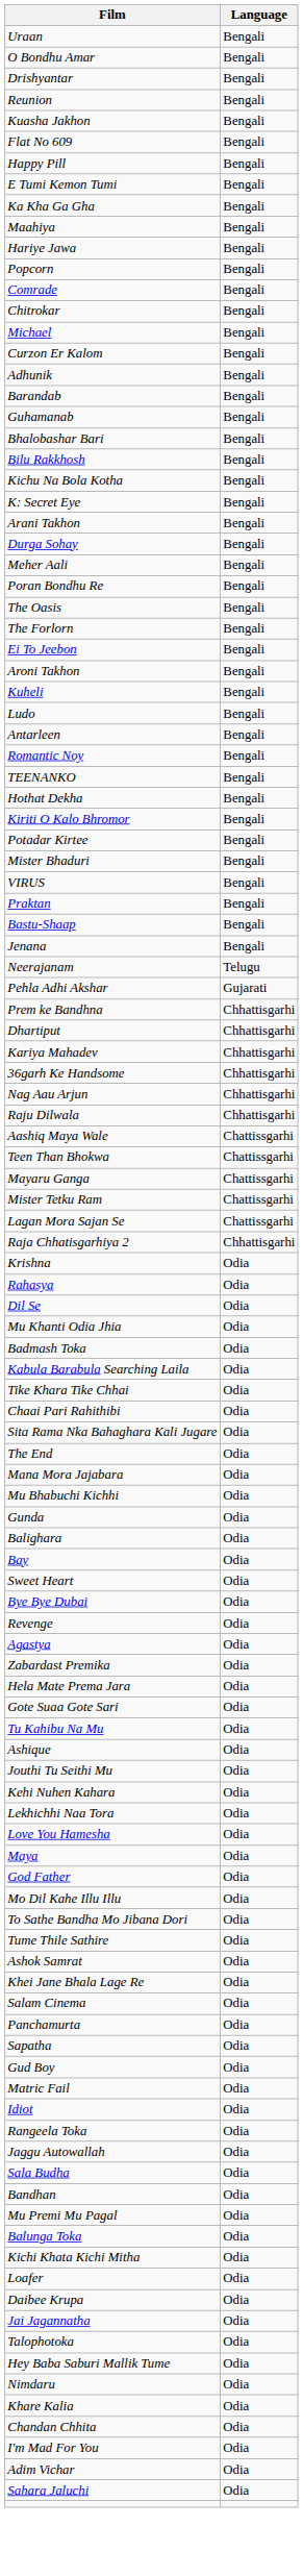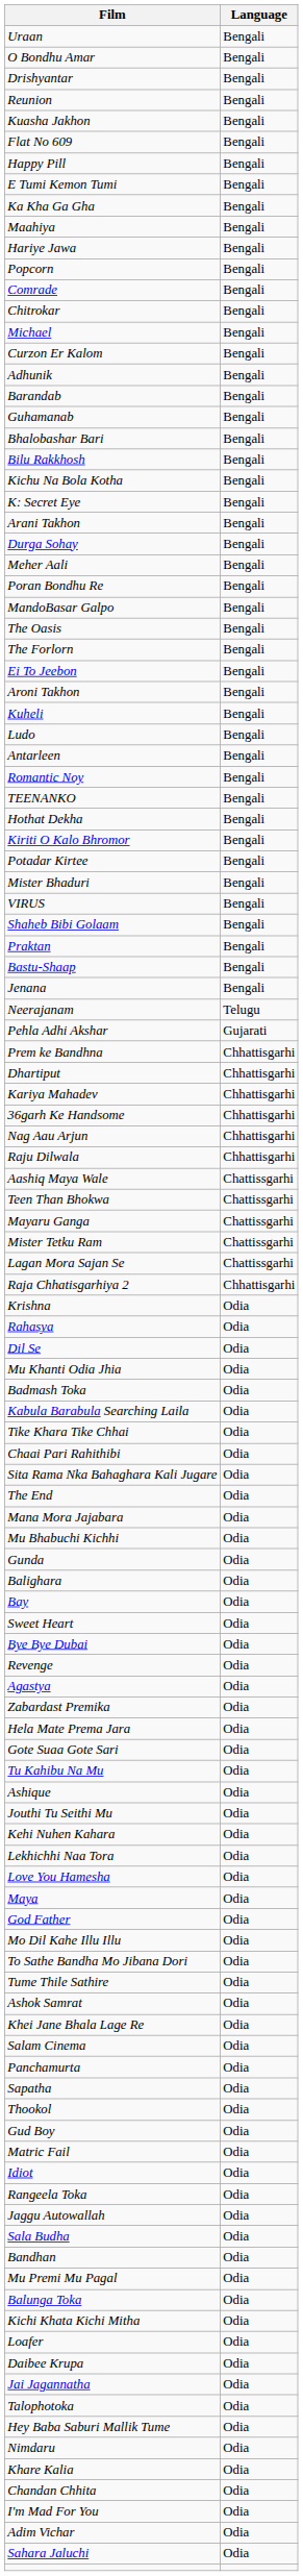+ row: MandoBasar Galpo | Bengali
+ row: Shaheb Bibi Golaam | Bengali
+ row: Thookol | Odia
